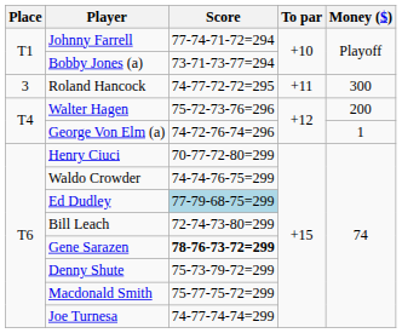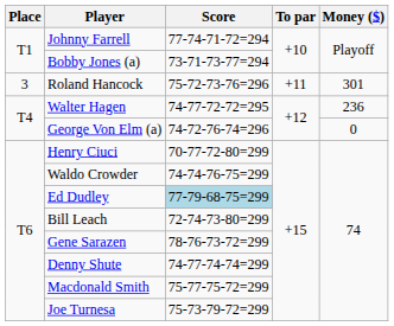Roland Hancock | Score: 74-77-72-72=295 -> 75-72-73-76=296
Roland Hancock | Money ($): 300 -> 301
Walter Hagen | Score: 75-72-73-76=296 -> 74-77-72-72=295
Walter Hagen | Money ($): 200 -> 236
George Von Elm (a) | Money ($): 1 -> 0
Gene Sarazen | Score: bold -> normal
Denny Shute | Score: 75-73-79-72=299 -> 74-77-74-74=299
Joe Turnesa | Score: 74-77-74-74=299 -> 75-73-79-72=299
